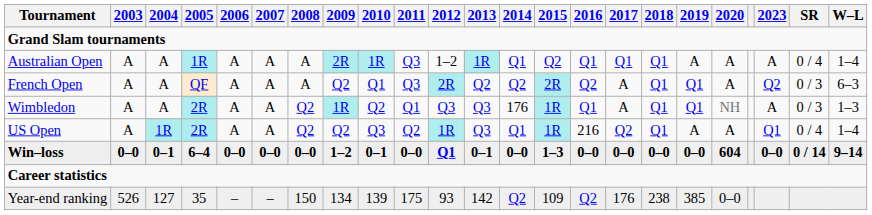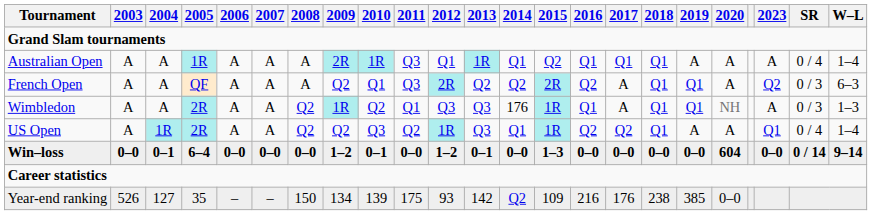Australian Open | 2012: 1–2 -> Q1
US Open | 2016: 216 -> Q2
Win–loss | 2012: Q1 -> 1–2
Year-end ranking | 2016: Q2 -> 216
